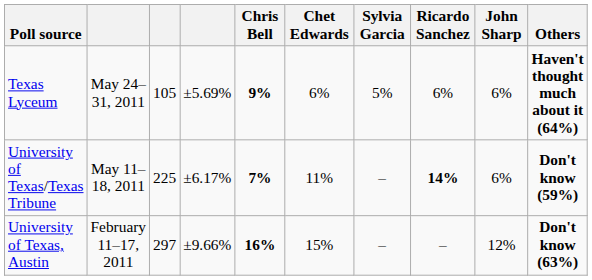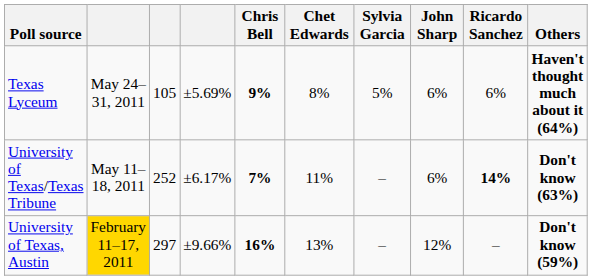columns swapped: Ricardo Sanchez <-> John Sharp
Texas Lyceum | Chet Edwards: 6% -> 8%
University of Texas/Texas Tribune | column 3: 225 -> 252
University of Texas/Texas Tribune | Others: Don't know (59%) -> Don't know (63%)
University of Texas, Austin | column 2: no background -> gold background
University of Texas, Austin | Chet Edwards: 15% -> 13%
University of Texas, Austin | Others: Don't know (63%) -> Don't know (59%)
